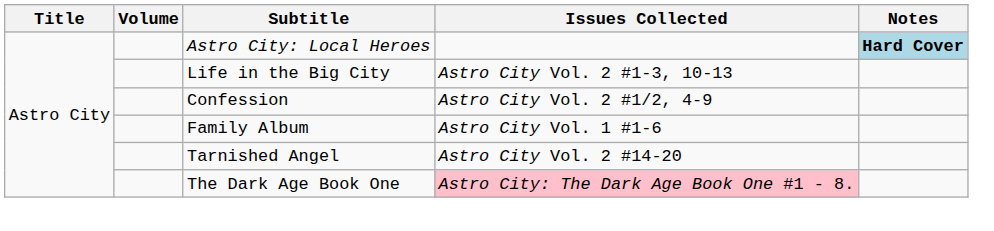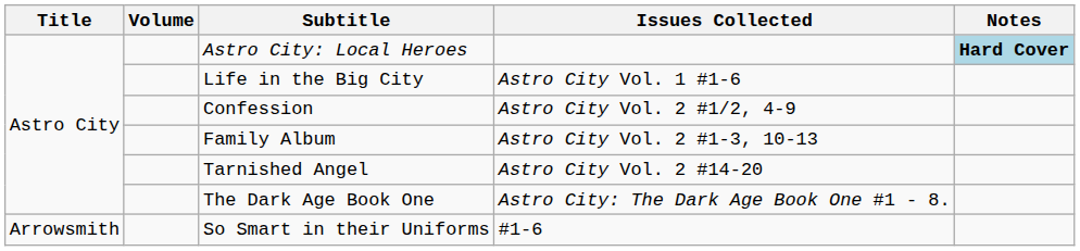Life in the Big City | Issues Collected: Astro City Vol. 2 #1-3, 10-13 -> Astro City Vol. 1 #1-6
Family Album | Issues Collected: Astro City Vol. 1 #1-6 -> Astro City Vol. 2 #1-3, 10-13
The Dark Age Book One | Issues Collected: pink background -> no background
+ row: Arrowsmith | So Smart in their Uniforms | #1-6
